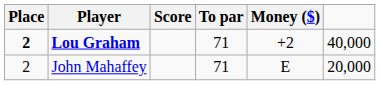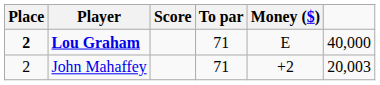Lou Graham | Money ($): +2 -> E
John Mahaffey | Money ($): E -> +2
John Mahaffey | column 6: 20,000 -> 20,003
